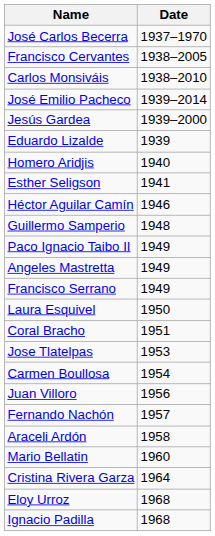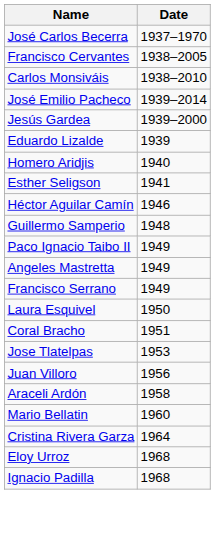- row: Carmen Boullosa | 1954
- row: Fernando Nachón | 1957
